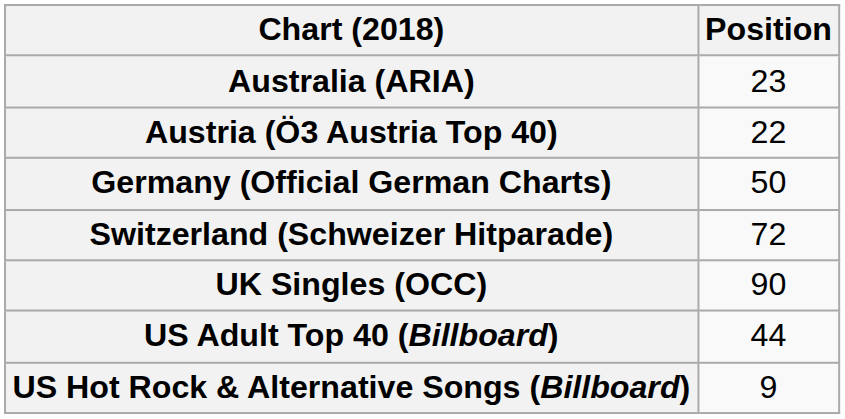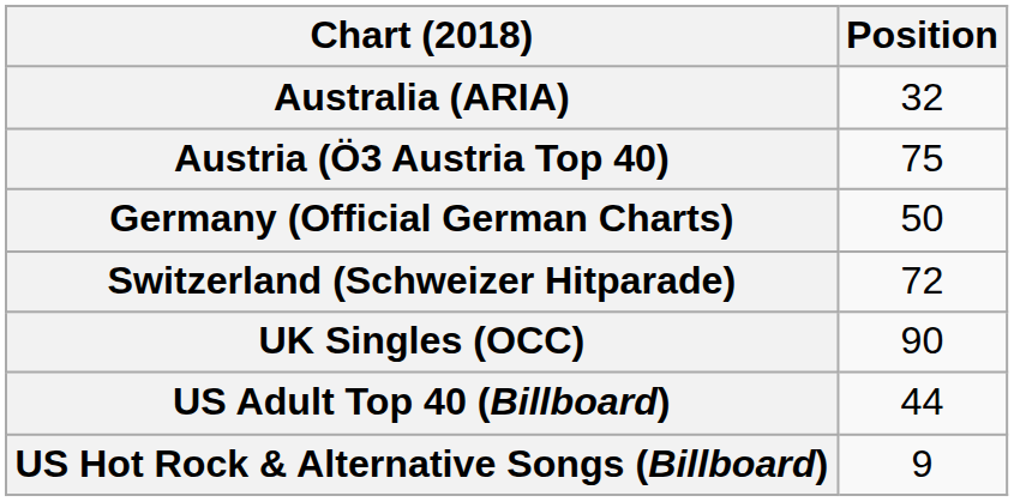Australia (ARIA) | Position: 23 -> 32
Austria (Ö3 Austria Top 40) | Position: 22 -> 75
